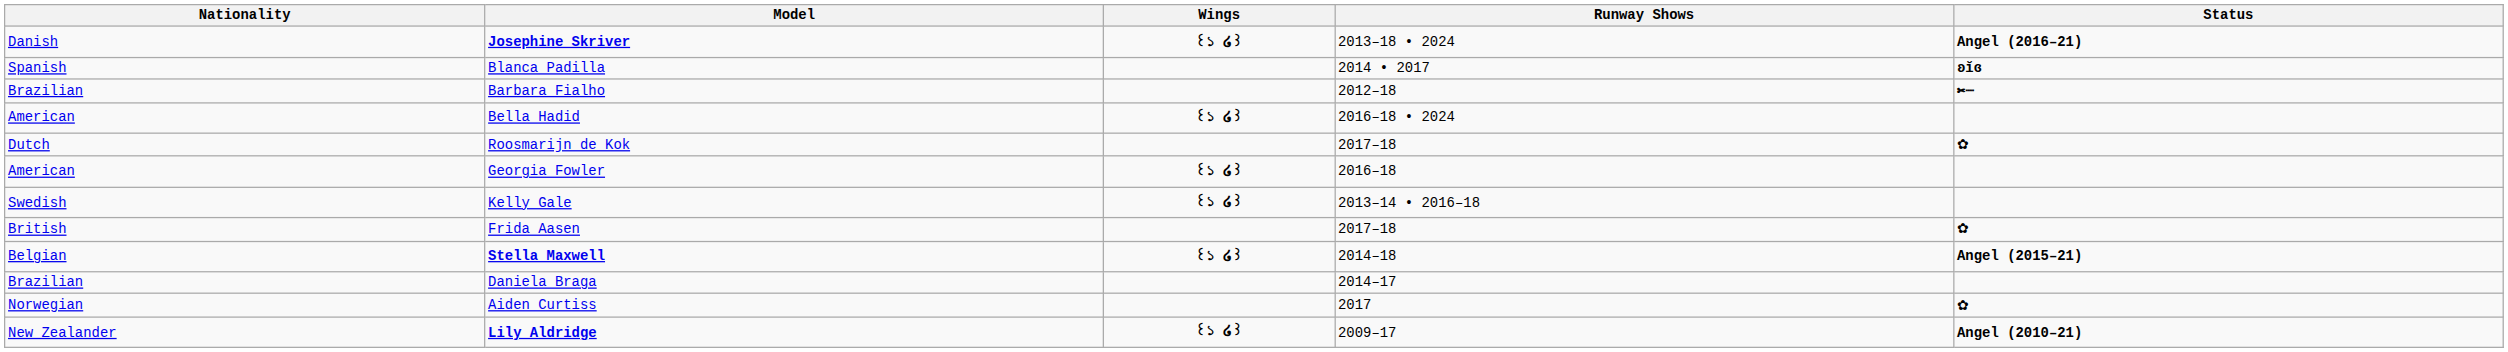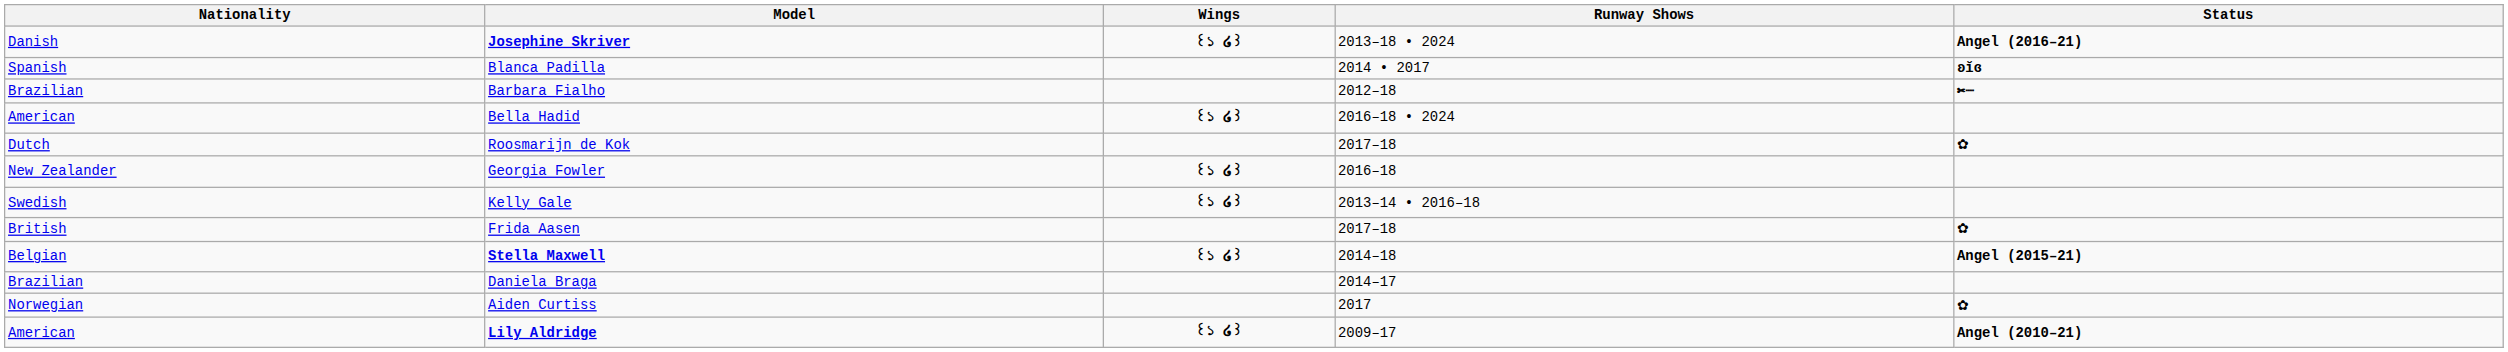Georgia Fowler | Nationality: American -> New Zealander
Lily Aldridge | Nationality: New Zealander -> American
